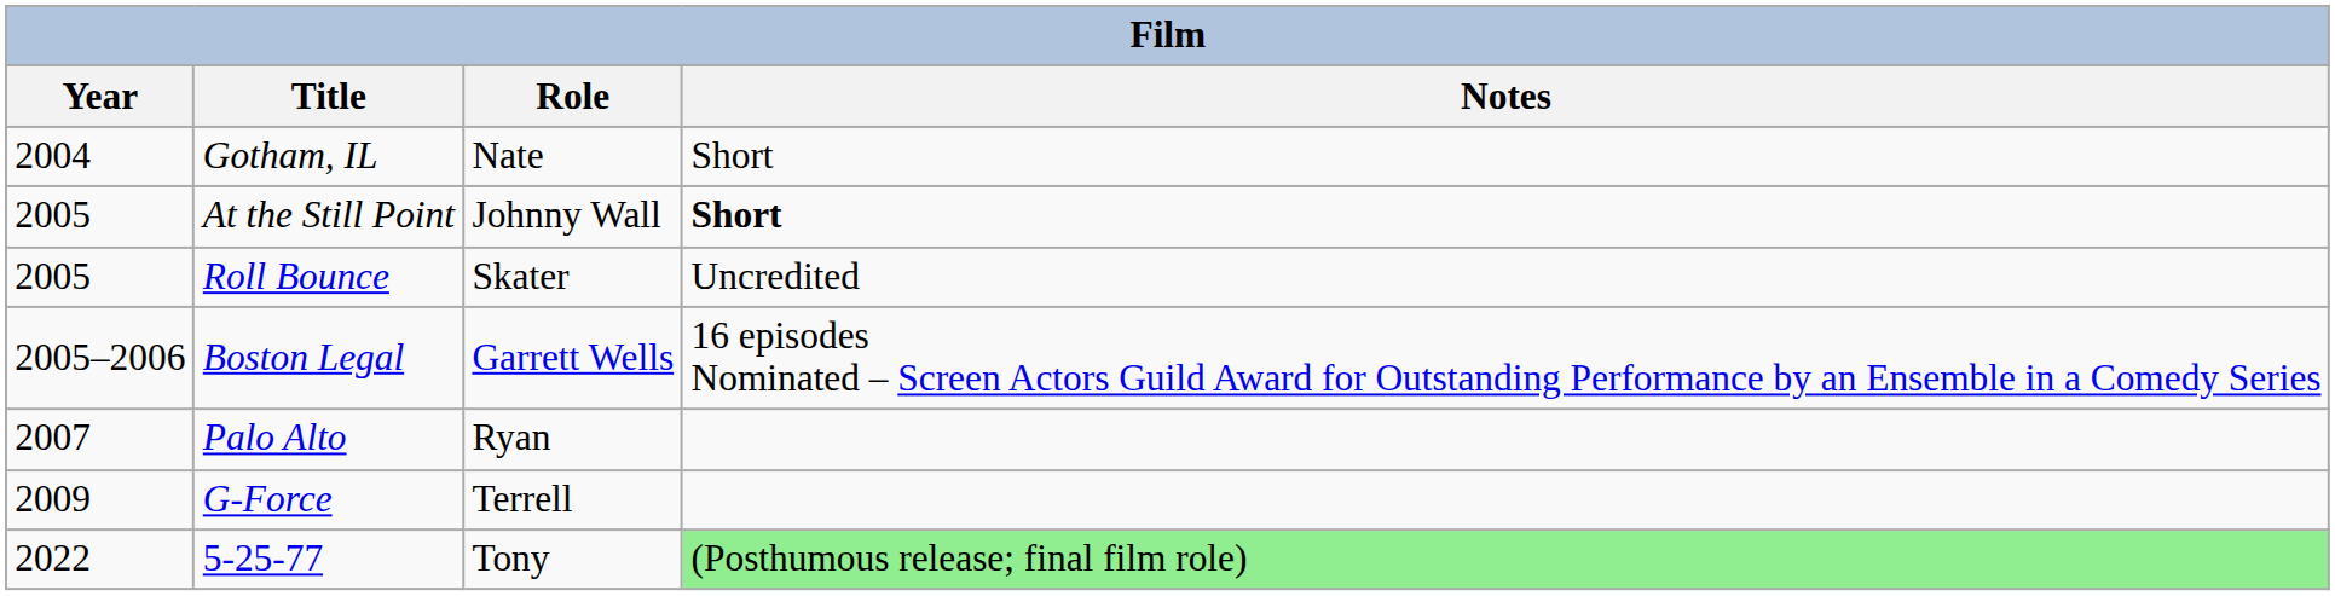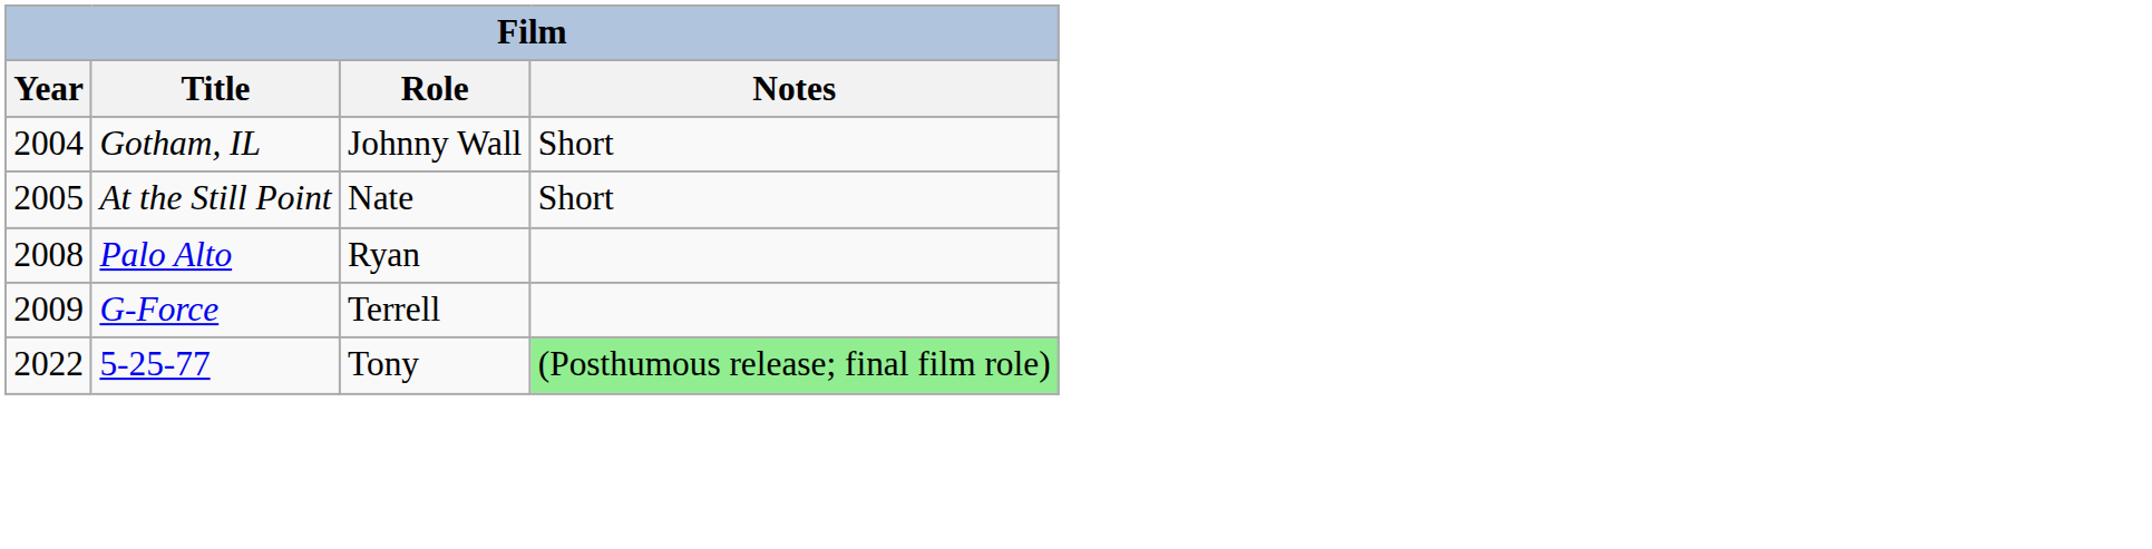Gotham, IL | Role: Nate -> Johnny Wall
At the Still Point | Role: Johnny Wall -> Nate
At the Still Point | Notes: bold -> normal
- row: 2005 | Roll Bounce | Skater | Uncredited
- row: 2005–2006 | Boston Legal | Garrett Wells | 16 episodes Nominated – Screen Actors Guild Award for Outstanding Performance by an Ensemble in a Comedy Series
Palo Alto | Year: 2007 -> 2008
